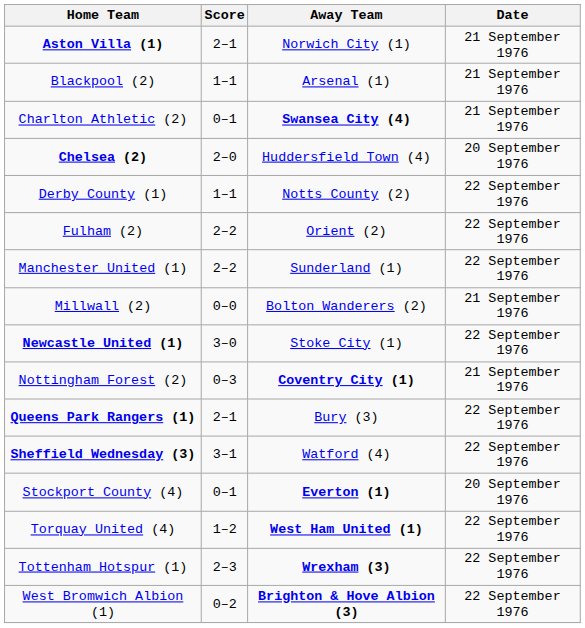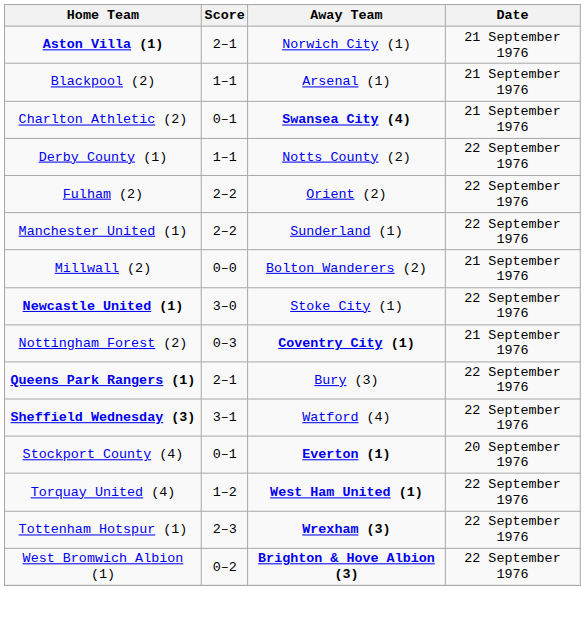- row: Chelsea (2) | 2–0 | Huddersfield Town (4) | 20 September 1976
